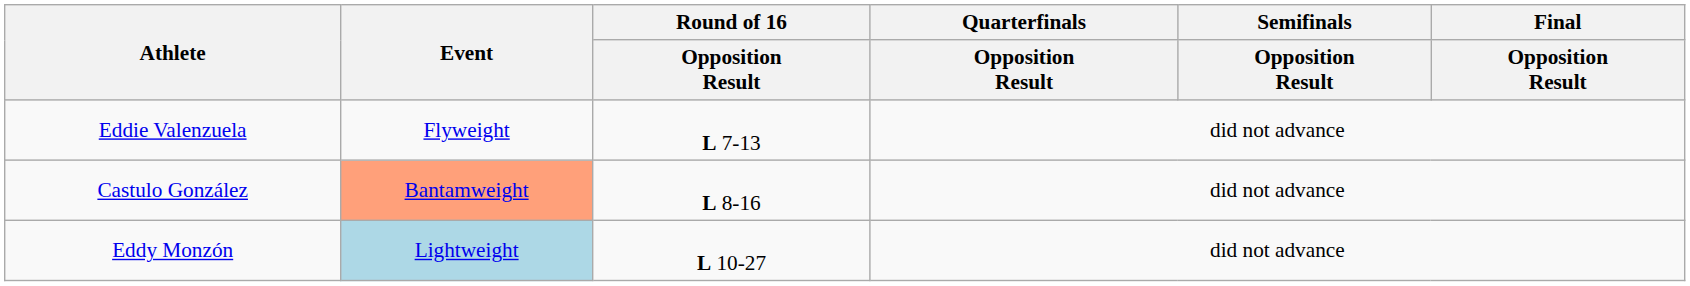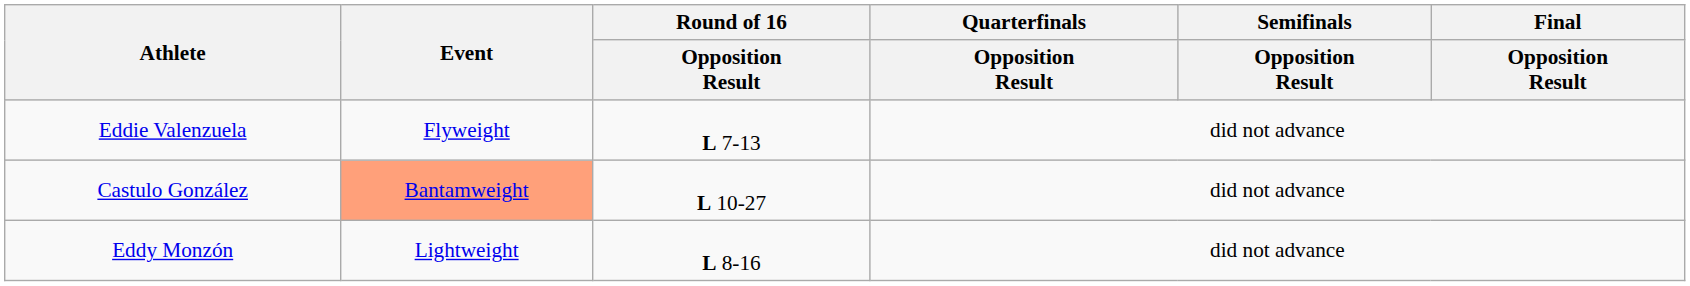Castulo González | Round of 16 / Opposition Result: L 8-16 -> L 10-27
Eddy Monzón | Event: lightblue background -> no background
Eddy Monzón | Round of 16 / Opposition Result: L 10-27 -> L 8-16
